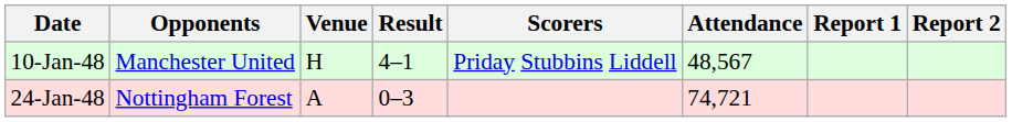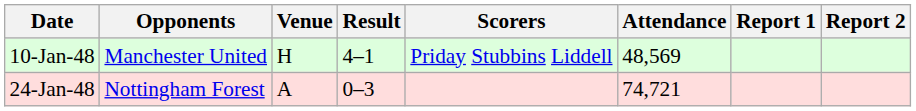10-Jan-48 | Attendance: 48,567 -> 48,569
